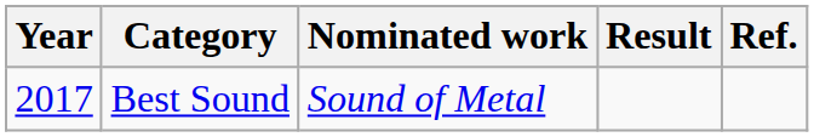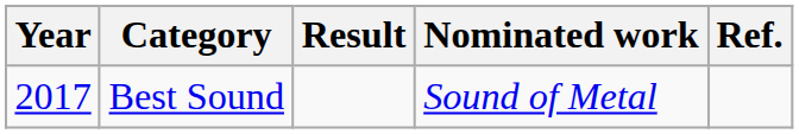columns swapped: Nominated work <-> Result
